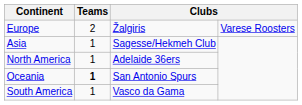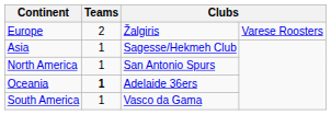North America | column 3: Adelaide 36ers -> San Antonio Spurs
Oceania | column 3: San Antonio Spurs -> Adelaide 36ers
